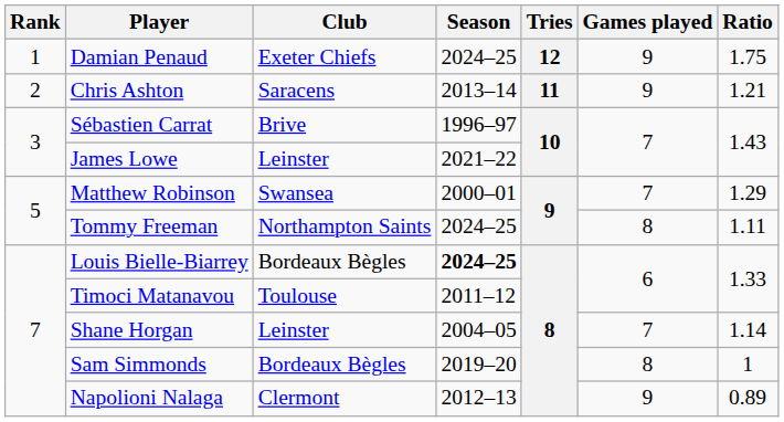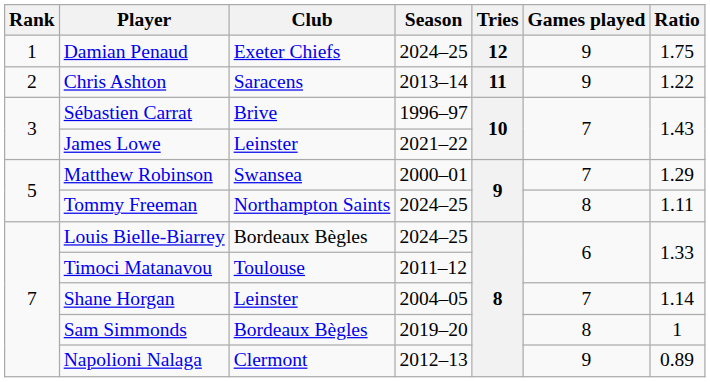Chris Ashton | Ratio: 1.21 -> 1.22
Louis Bielle-Biarrey | Season: bold -> normal
